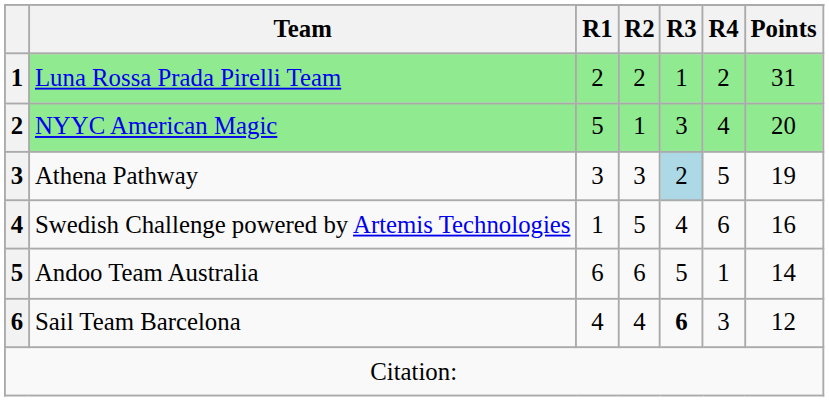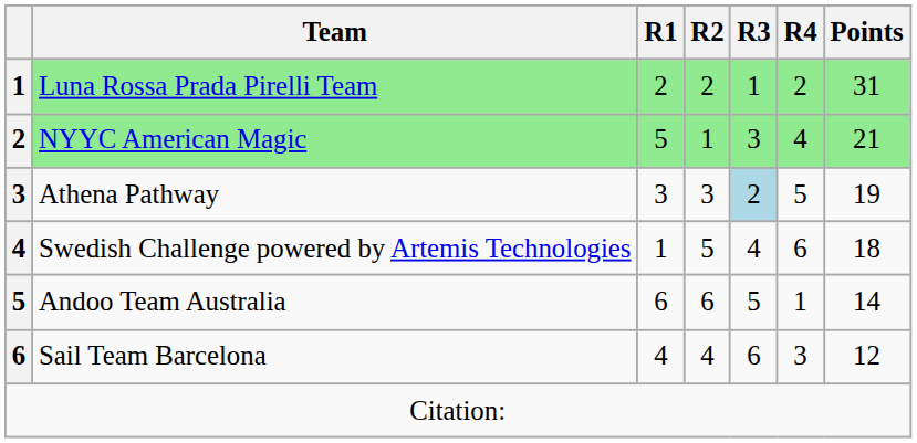NYYC American Magic | Points: 20 -> 21
Swedish Challenge powered by Artemis Technologies | Points: 16 -> 18
Sail Team Barcelona | R3: bold -> normal
